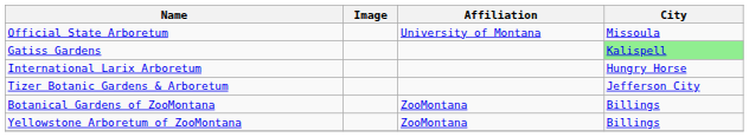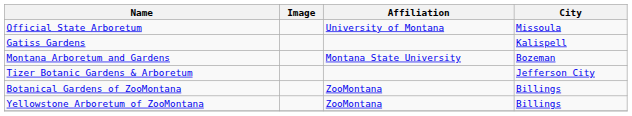Gatiss Gardens | City: lightgreen background -> no background
- row: International Larix Arboretum | Hungry Horse
+ row: Montana Arboretum and Gardens | Montana State University | Bozeman
